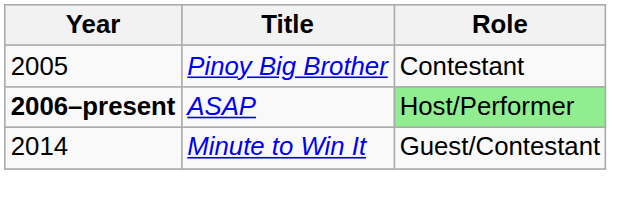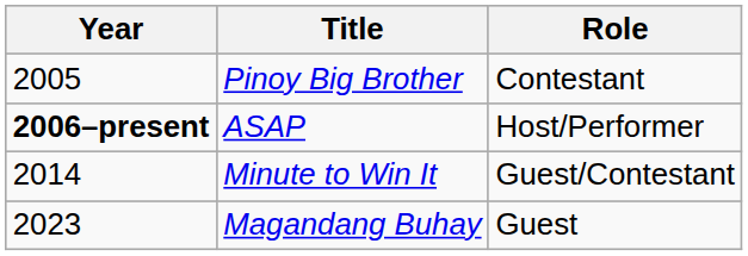ASAP | Role: lightgreen background -> no background
+ row: 2023 | Magandang Buhay | Guest
